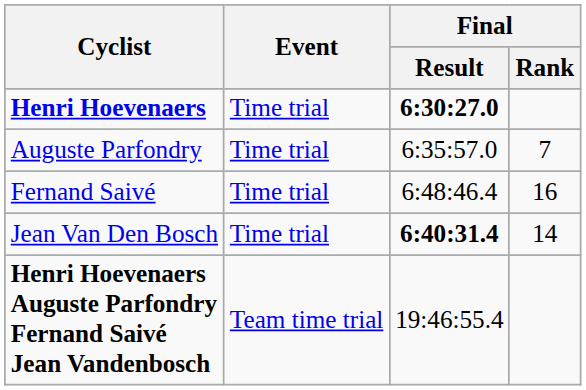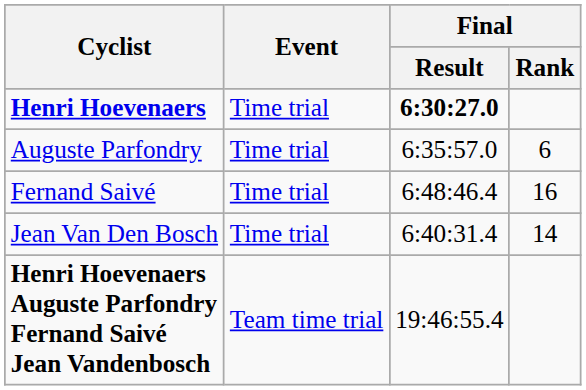Auguste Parfondry | Final / Rank: 7 -> 6
Jean Van Den Bosch | Final / Result: bold -> normal
